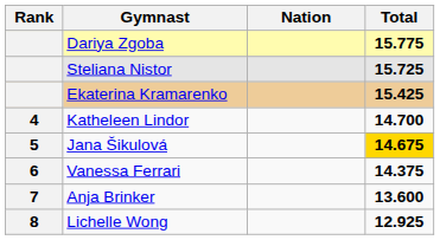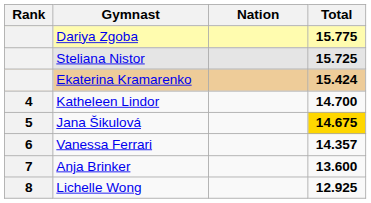Ekaterina Kramarenko | Total: 15.425 -> 15.424
Vanessa Ferrari | Total: 14.375 -> 14.357
